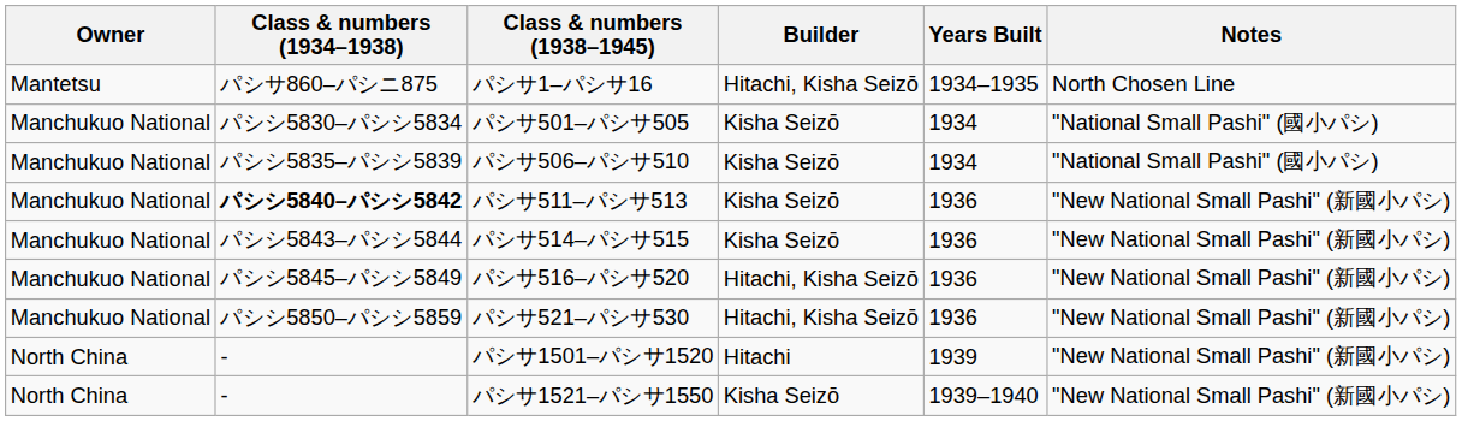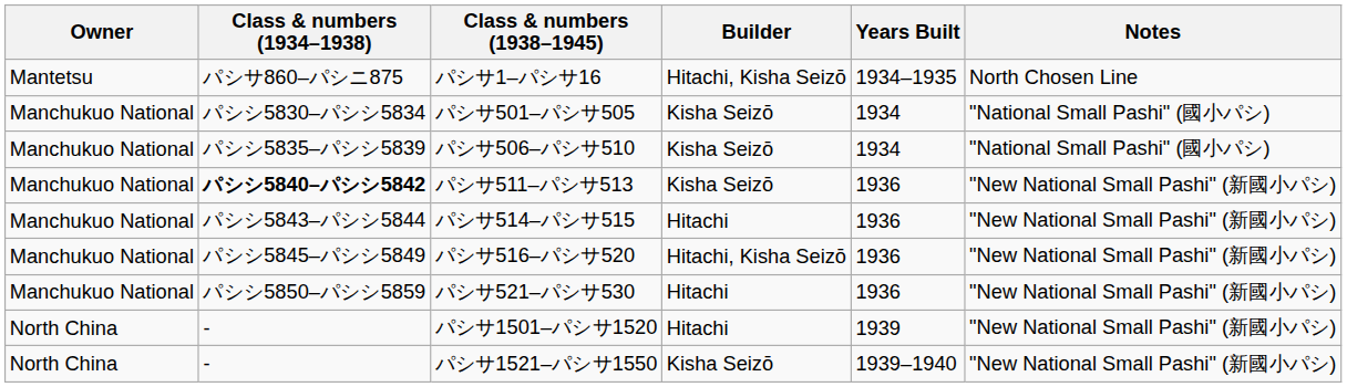パシサ514–パシサ515 | Builder: Kisha Seizō -> Hitachi
パシサ521–パシサ530 | Builder: Hitachi, Kisha Seizō -> Hitachi
